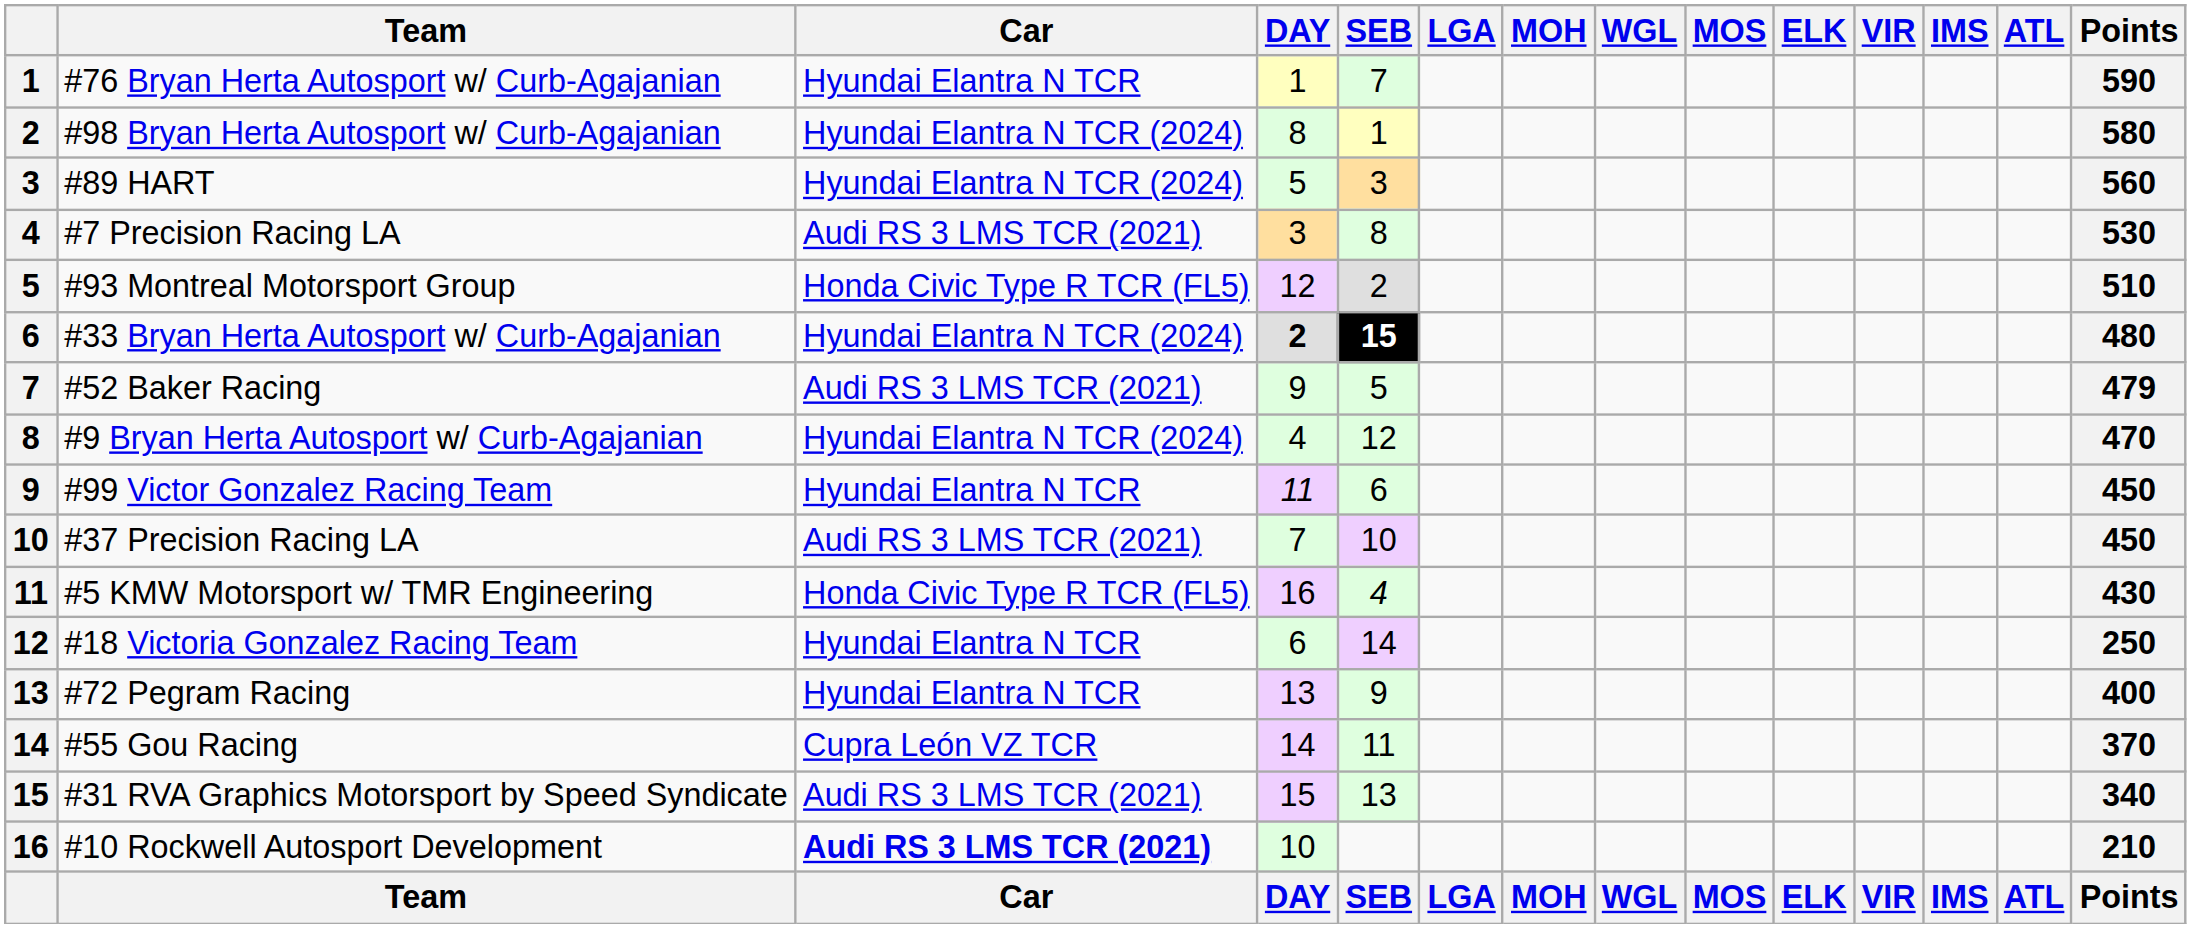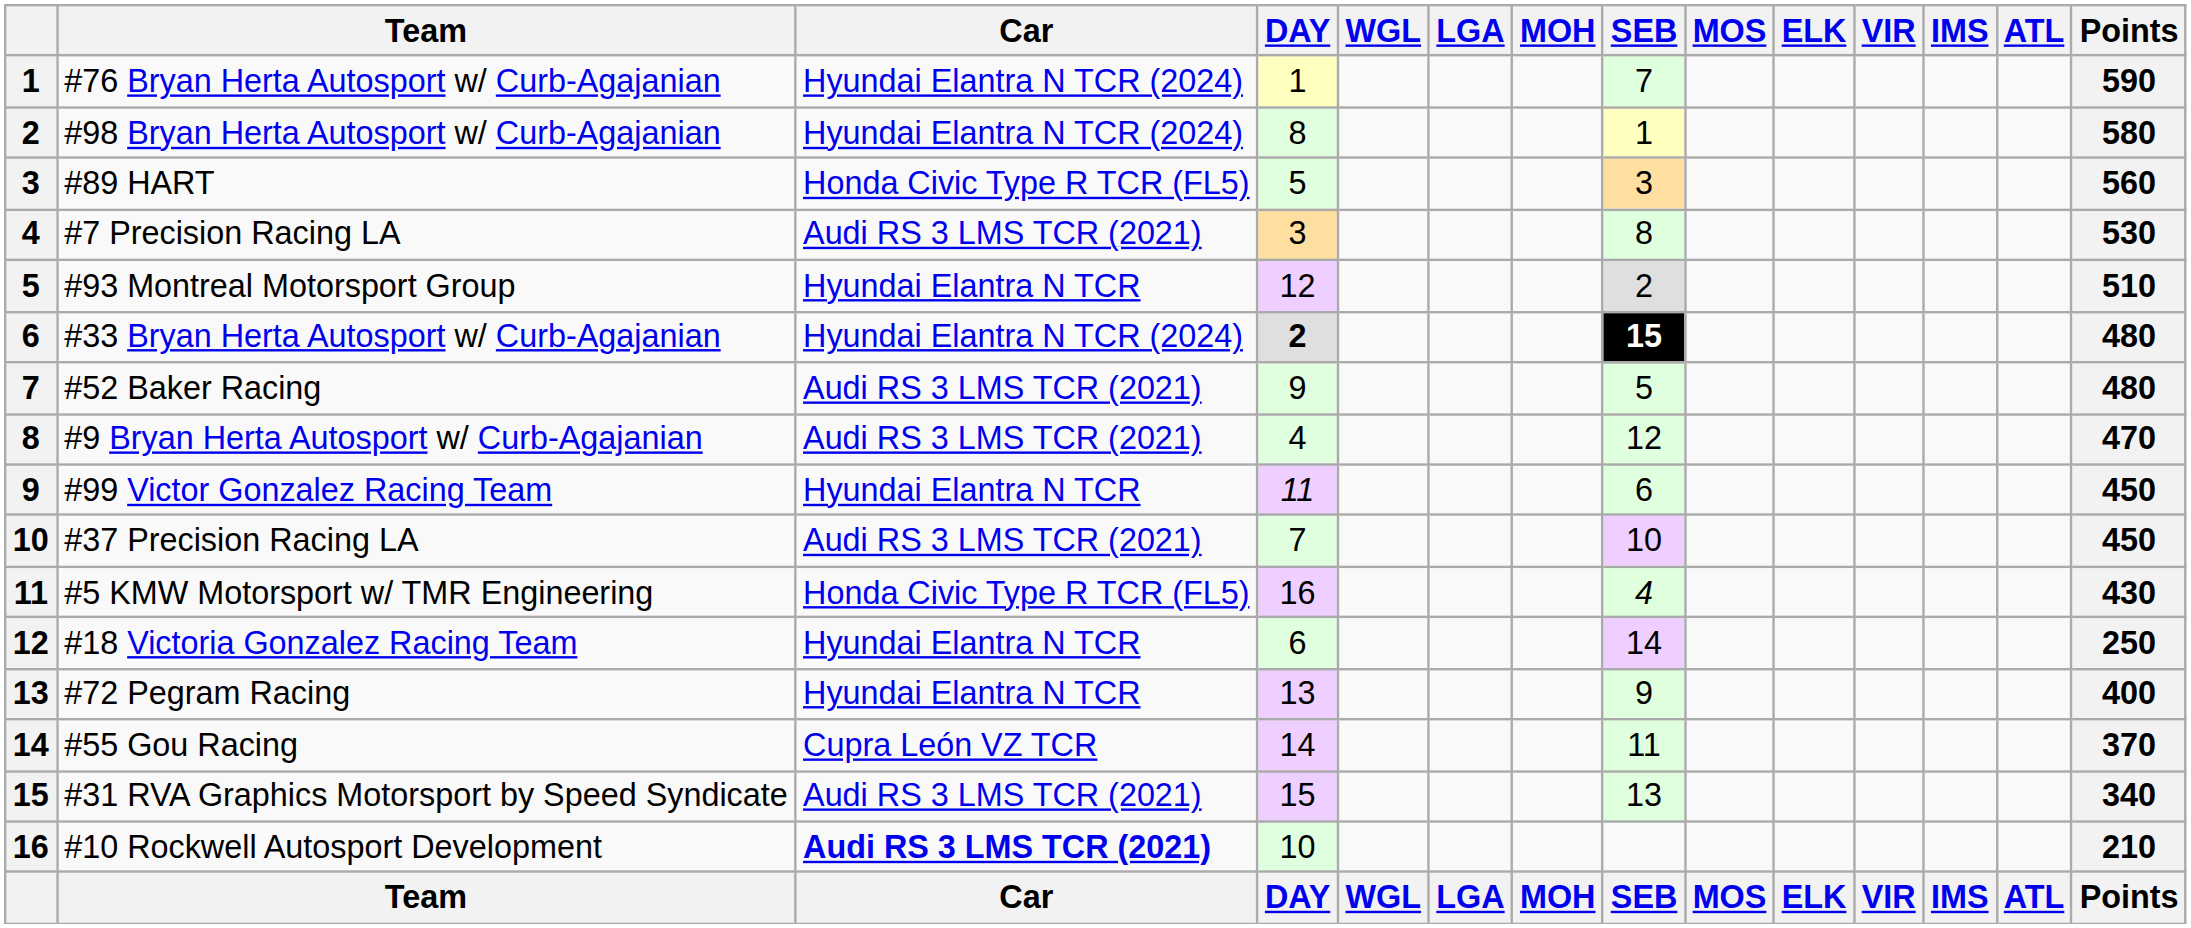columns swapped: SEB <-> WGL
#76 Bryan Herta Autosport w/ Curb-Agajanian | Car: Hyundai Elantra N TCR -> Hyundai Elantra N TCR (2024)
#89 HART | Car: Hyundai Elantra N TCR (2024) -> Honda Civic Type R TCR (FL5)
#93 Montreal Motorsport Group | Car: Honda Civic Type R TCR (FL5) -> Hyundai Elantra N TCR
#52 Baker Racing | Points: 479 -> 480
#9 Bryan Herta Autosport w/ Curb-Agajanian | Car: Hyundai Elantra N TCR (2024) -> Audi RS 3 LMS TCR (2021)
